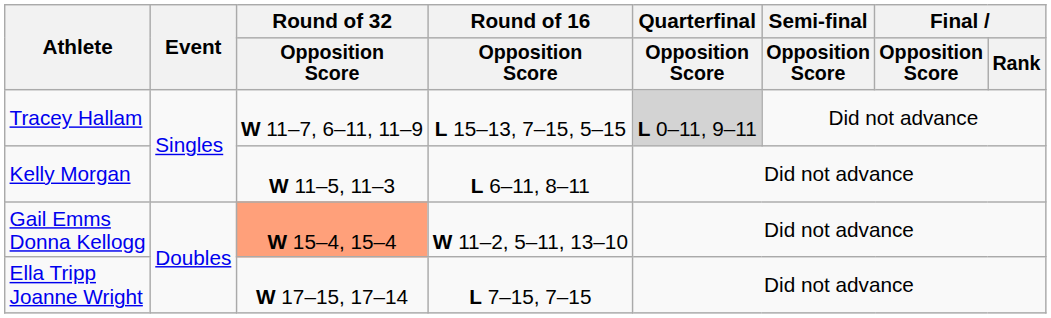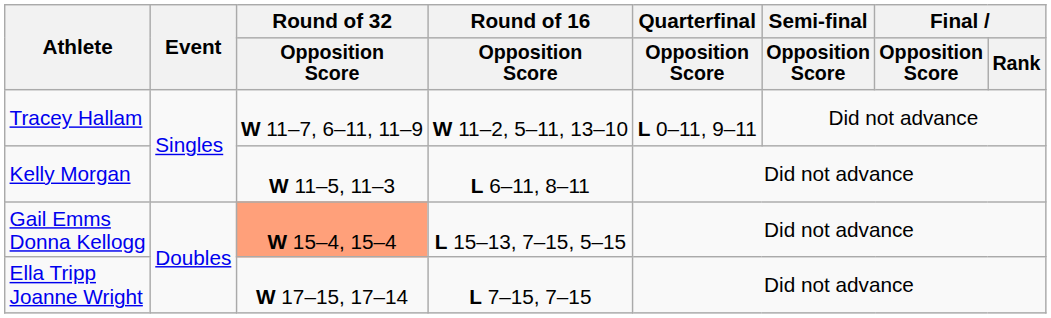Tracey Hallam | Round of 16 / Opposition Score: L 15–13, 7–15, 5–15 -> W 11–2, 5–11, 13–10
Tracey Hallam | Quarterfinal / Opposition Score: lightgrey background -> no background
Gail Emms Donna Kellogg | Round of 16 / Opposition Score: W 11–2, 5–11, 13–10 -> L 15–13, 7–15, 5–15
